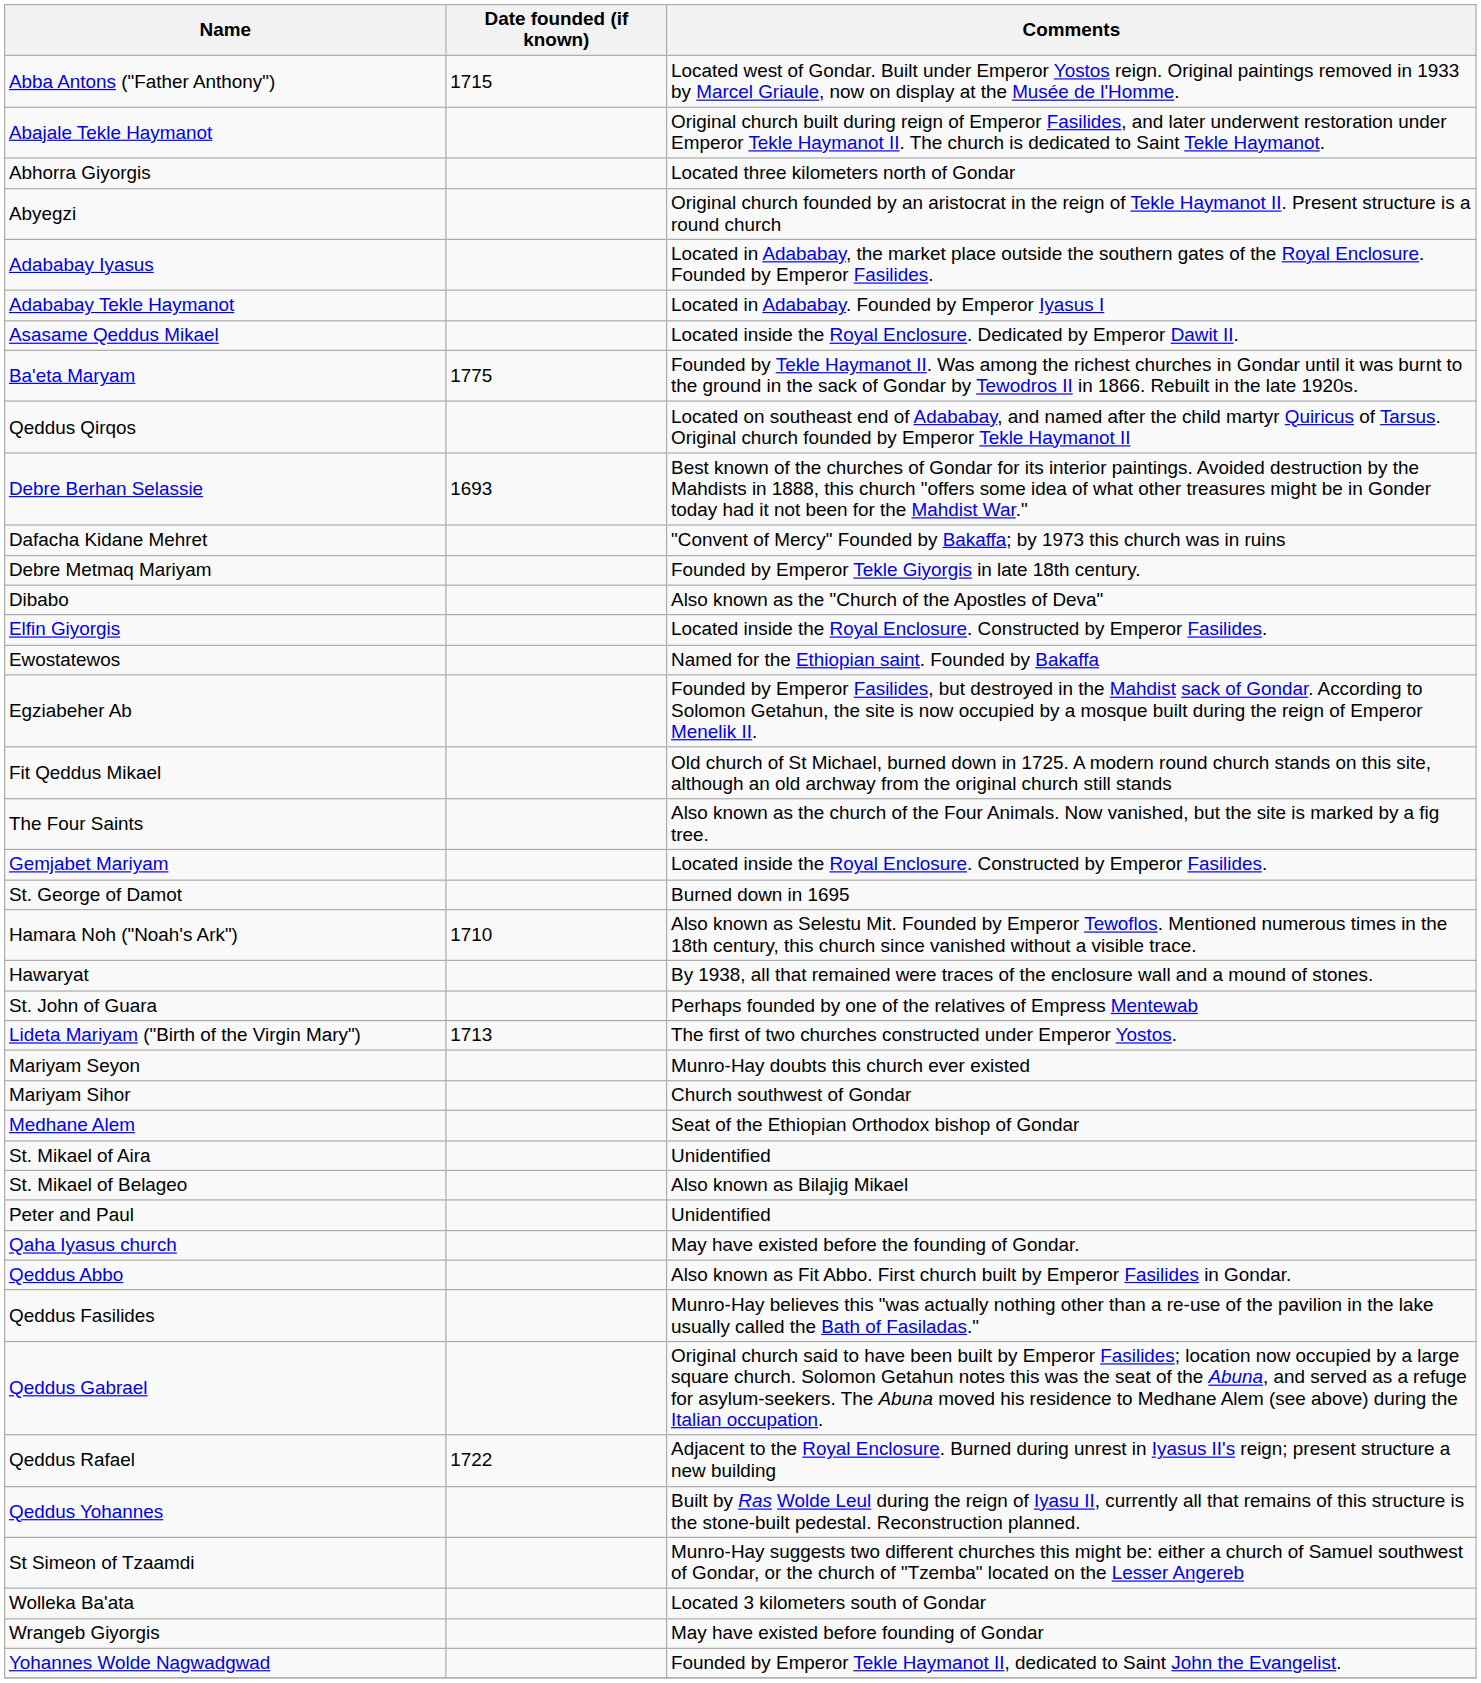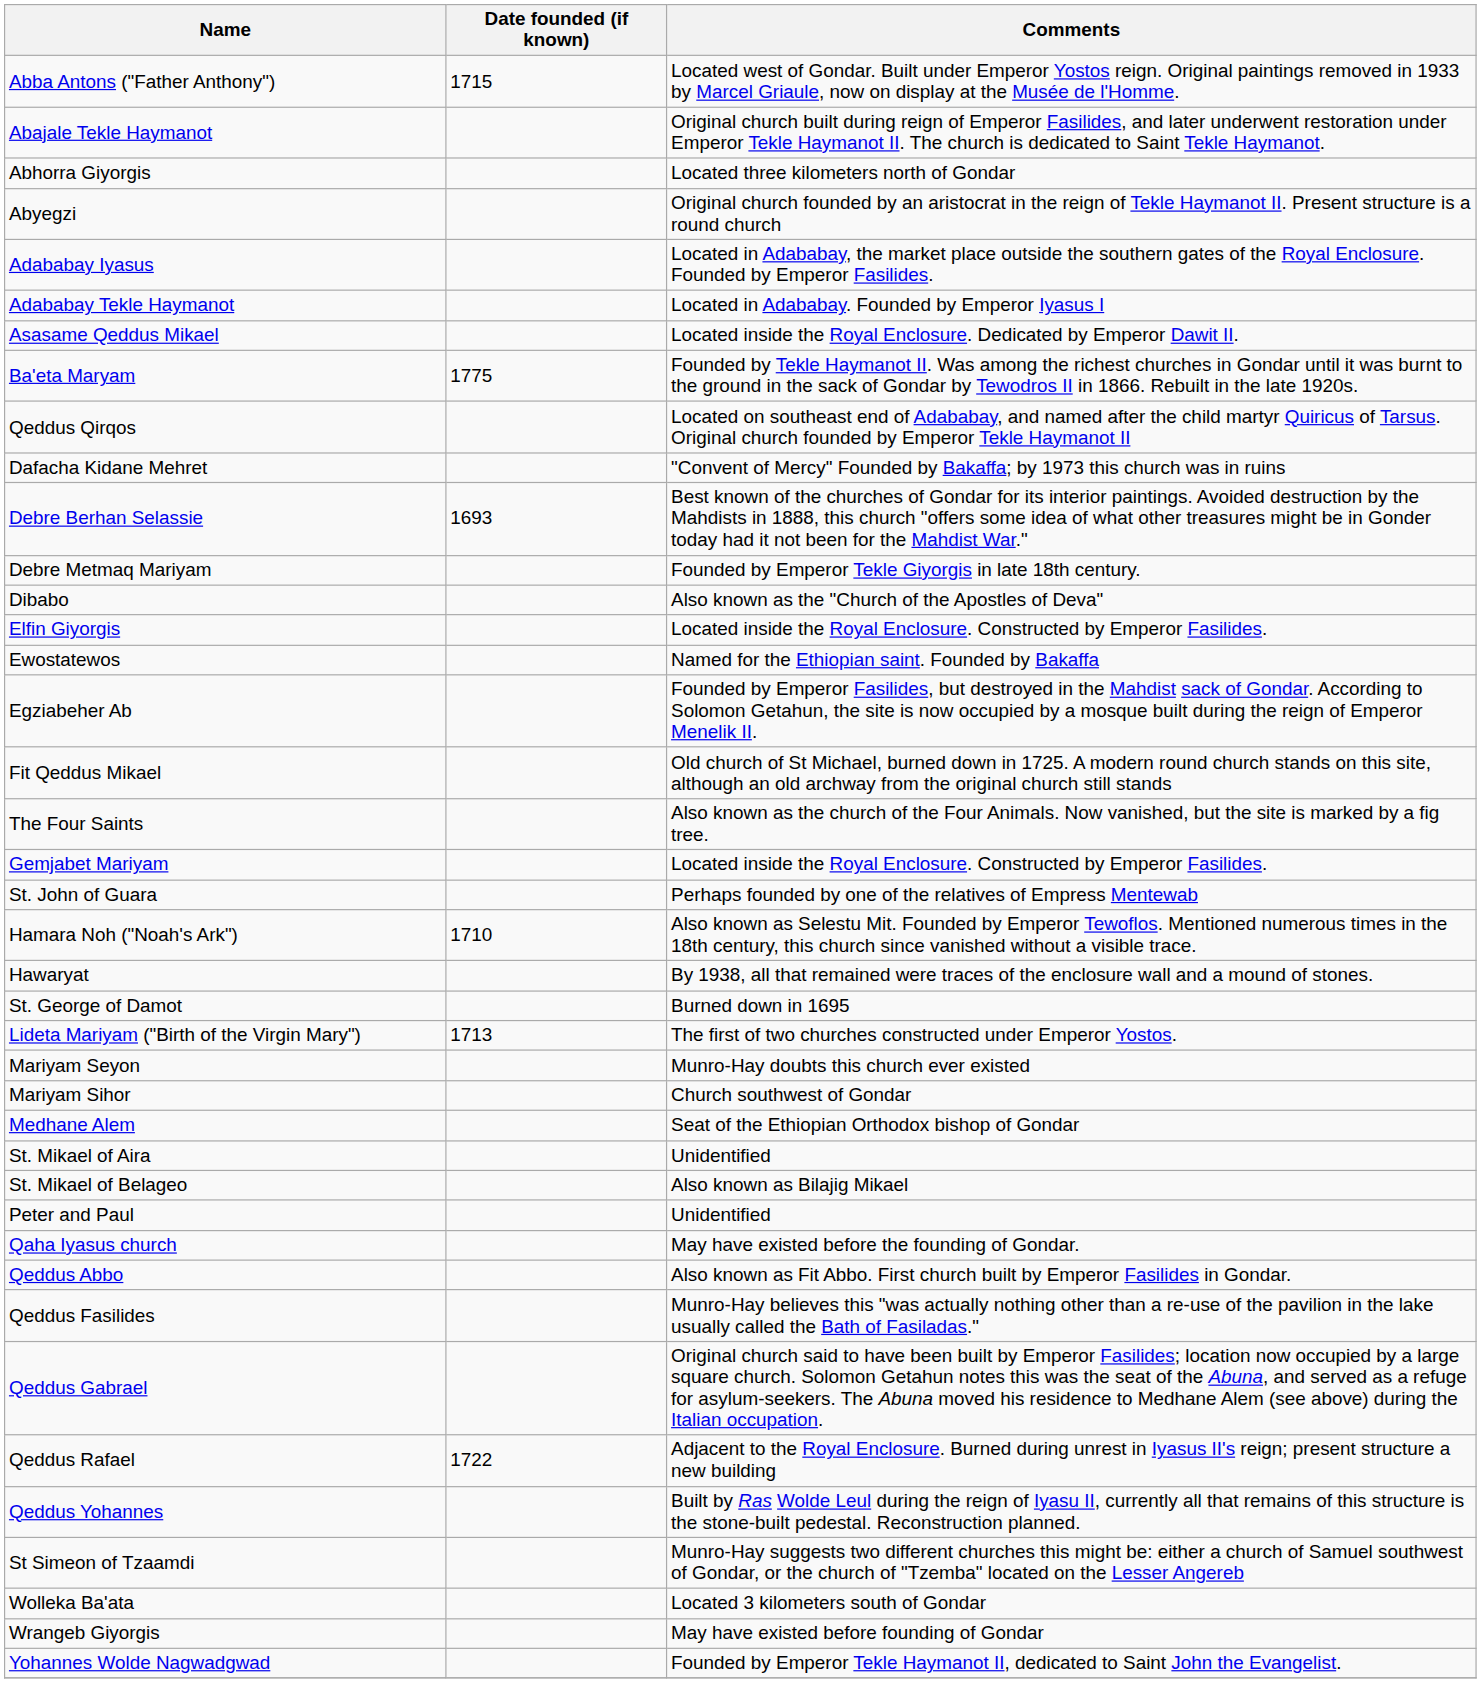rows swapped: Dafacha Kidane Mehret <-> Debre Berhan Selassie
rows swapped: St. George of Damot <-> St. John of Guara
